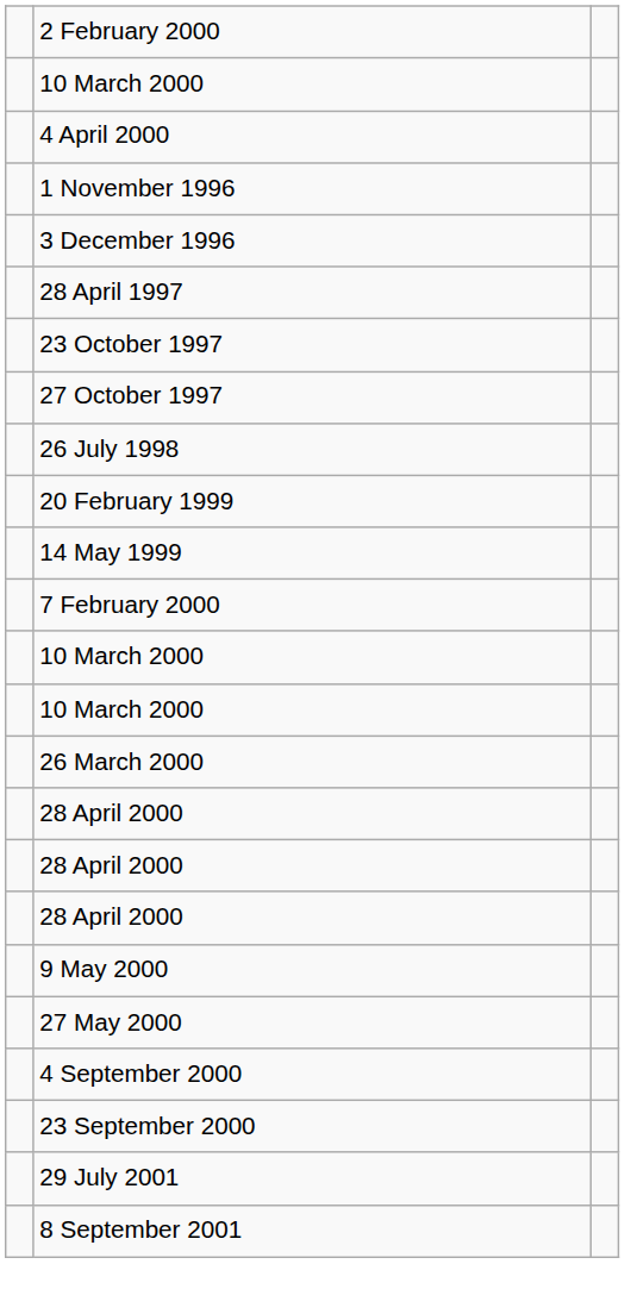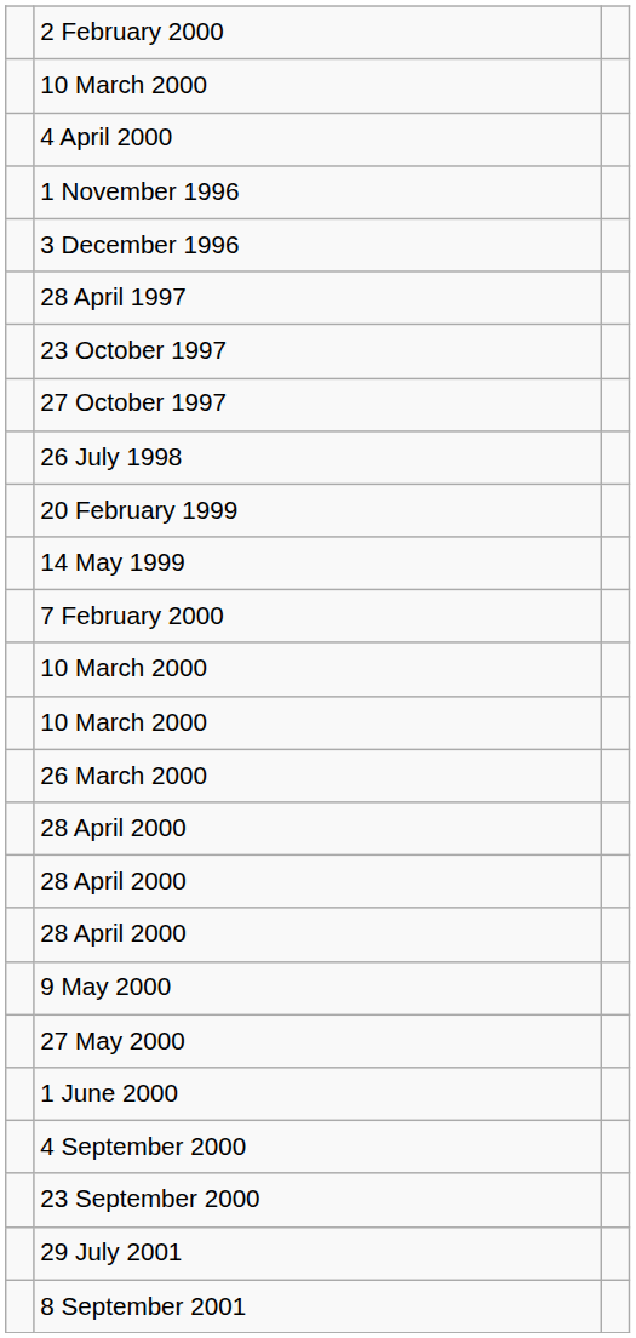+ row: 1 June 2000
